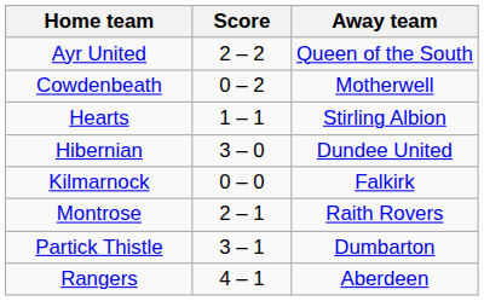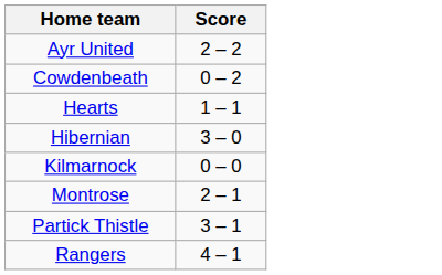- column: Away team | Queen of the South | Motherwell | Stirling Albion | Dundee United | Falkirk | Raith Rovers | Dumbarton | Aberdeen
